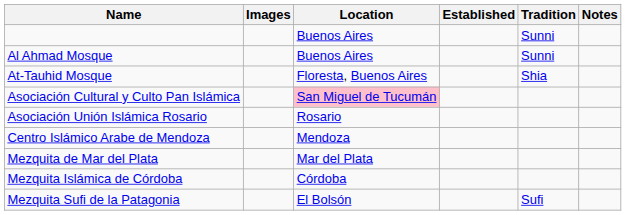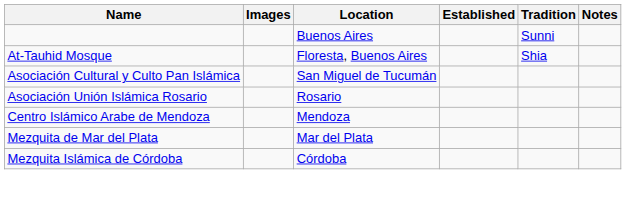- row: Al Ahmad Mosque | Buenos Aires | Sunni
Asociación Cultural y Culto Pan Islámica | Location: pink background -> no background
- row: Mezquita Sufi de la Patagonia | El Bolsón | Sufi
